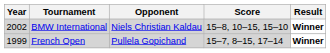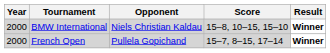BMW International | Year: 2002 -> 2000
French Open | Year: 1999 -> 2000
